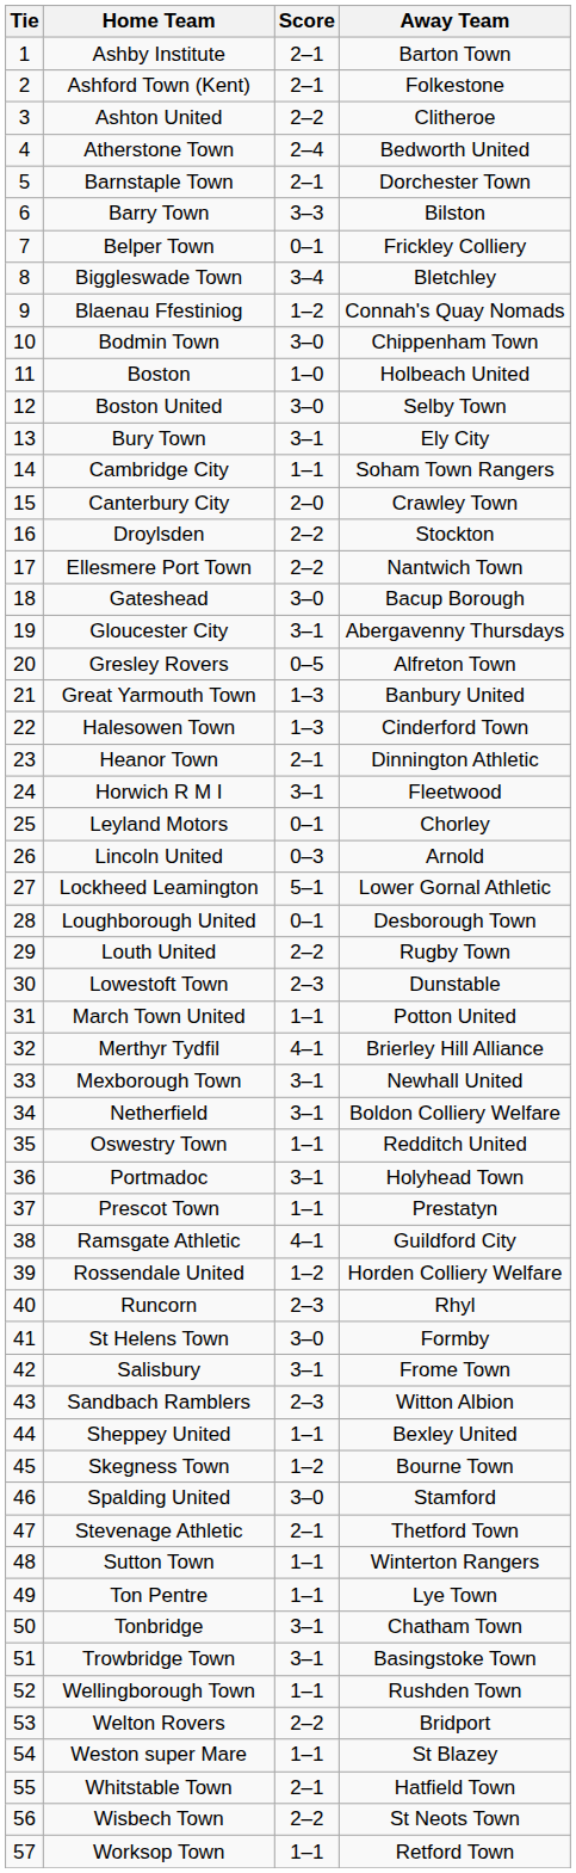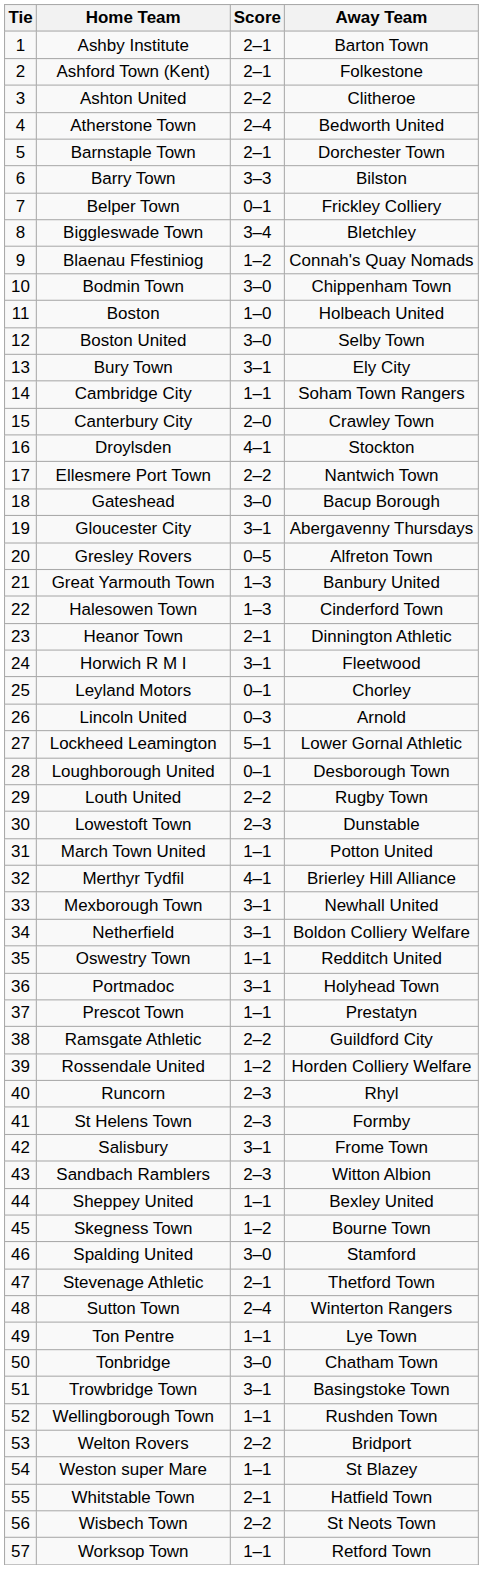Droylsden | Score: 2–2 -> 4–1
Ramsgate Athletic | Score: 4–1 -> 2–2
St Helens Town | Score: 3–0 -> 2–3
Sutton Town | Score: 1–1 -> 2–4
Tonbridge | Score: 3–1 -> 3–0
